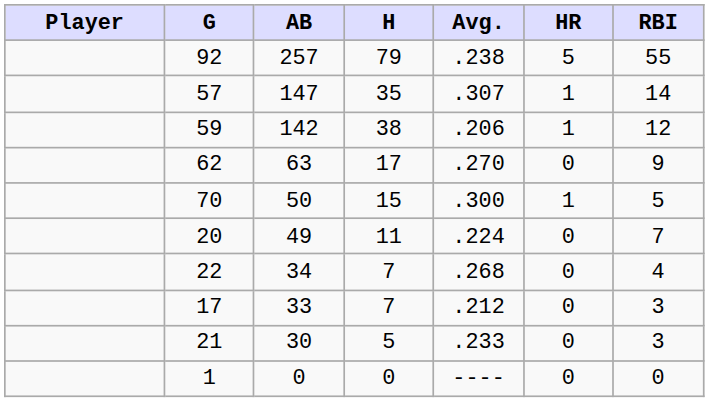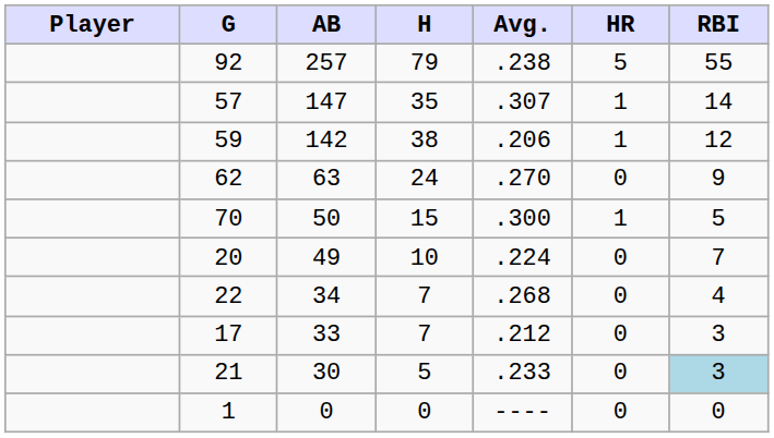63 | H: 17 -> 24
49 | H: 11 -> 10
30 | RBI: no background -> lightblue background
